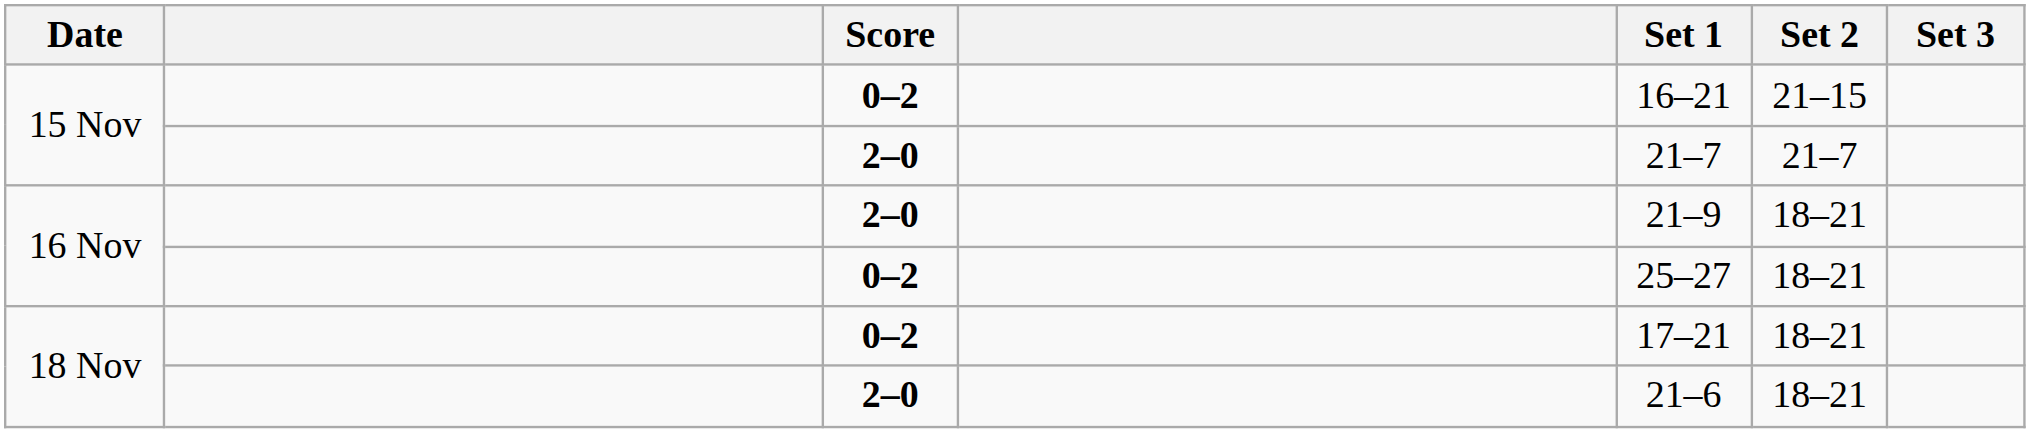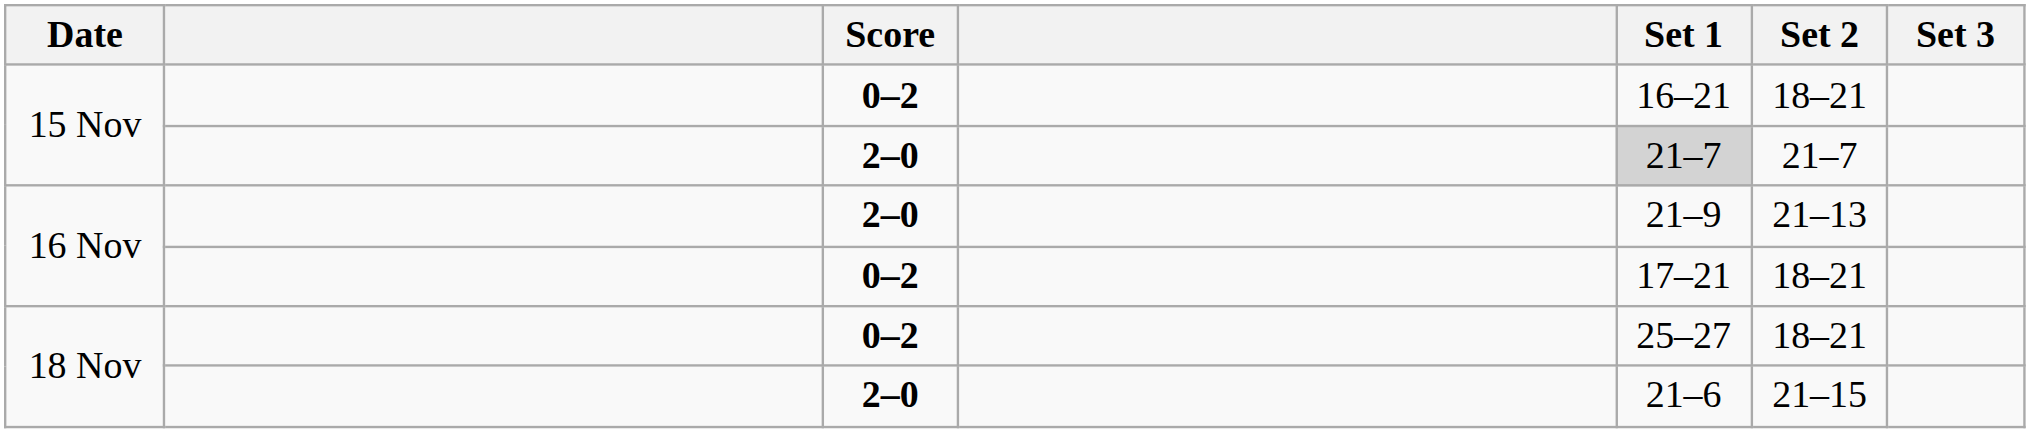15 Nov / 0–2 | Set 2: 21–15 -> 18–21
15 Nov / 2–0 | Set 1: no background -> lightgrey background
16 Nov / 2–0 | Set 2: 18–21 -> 21–13
16 Nov / 0–2 | Set 1: 25–27 -> 17–21
18 Nov / 0–2 | Set 1: 17–21 -> 25–27
18 Nov / 2–0 | Set 2: 18–21 -> 21–15
